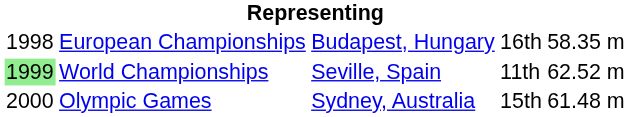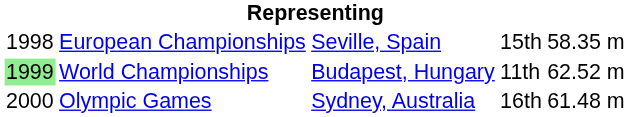European Championships | column 3: Budapest, Hungary -> Seville, Spain
European Championships | column 4: 16th -> 15th
World Championships | column 3: Seville, Spain -> Budapest, Hungary
Olympic Games | column 4: 15th -> 16th
